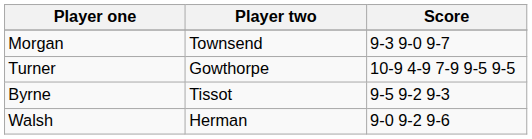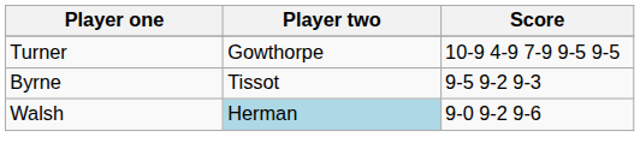- row: Morgan | Townsend | 9-3 9-0 9-7
Walsh | Player two: no background -> lightblue background
